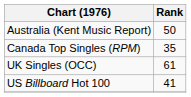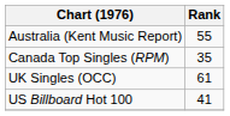Australia (Kent Music Report) | Rank: 50 -> 55
